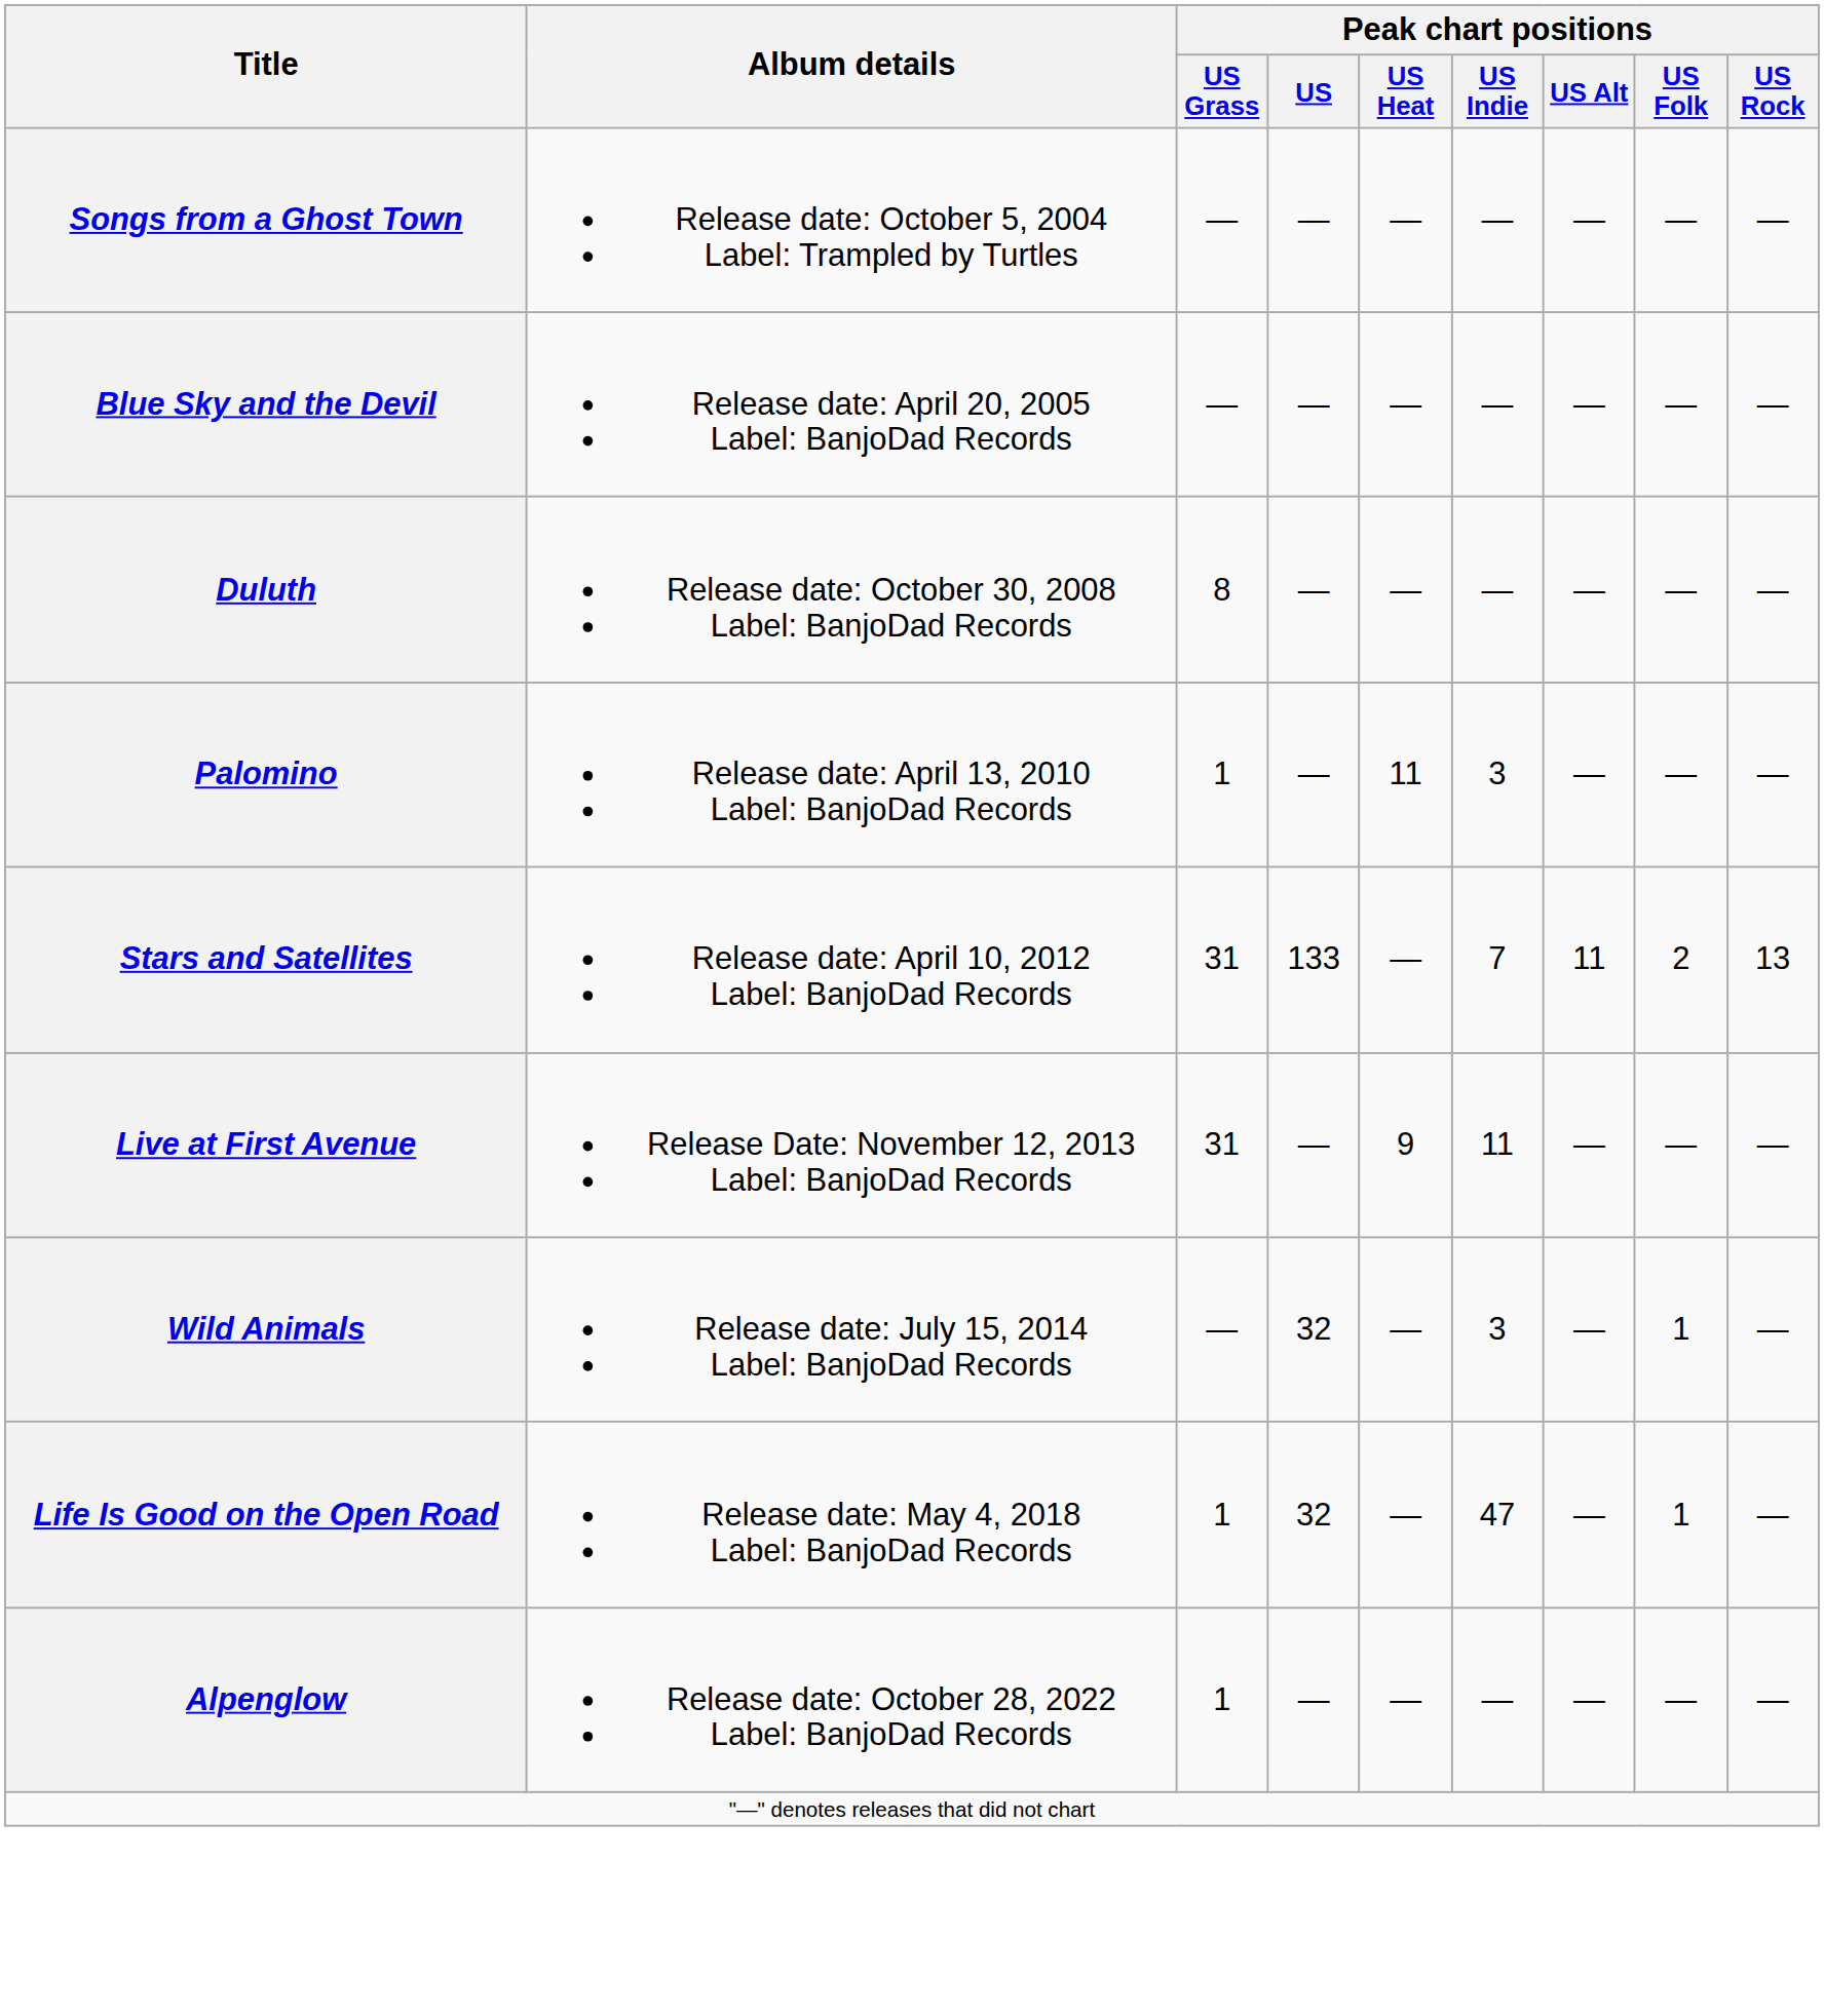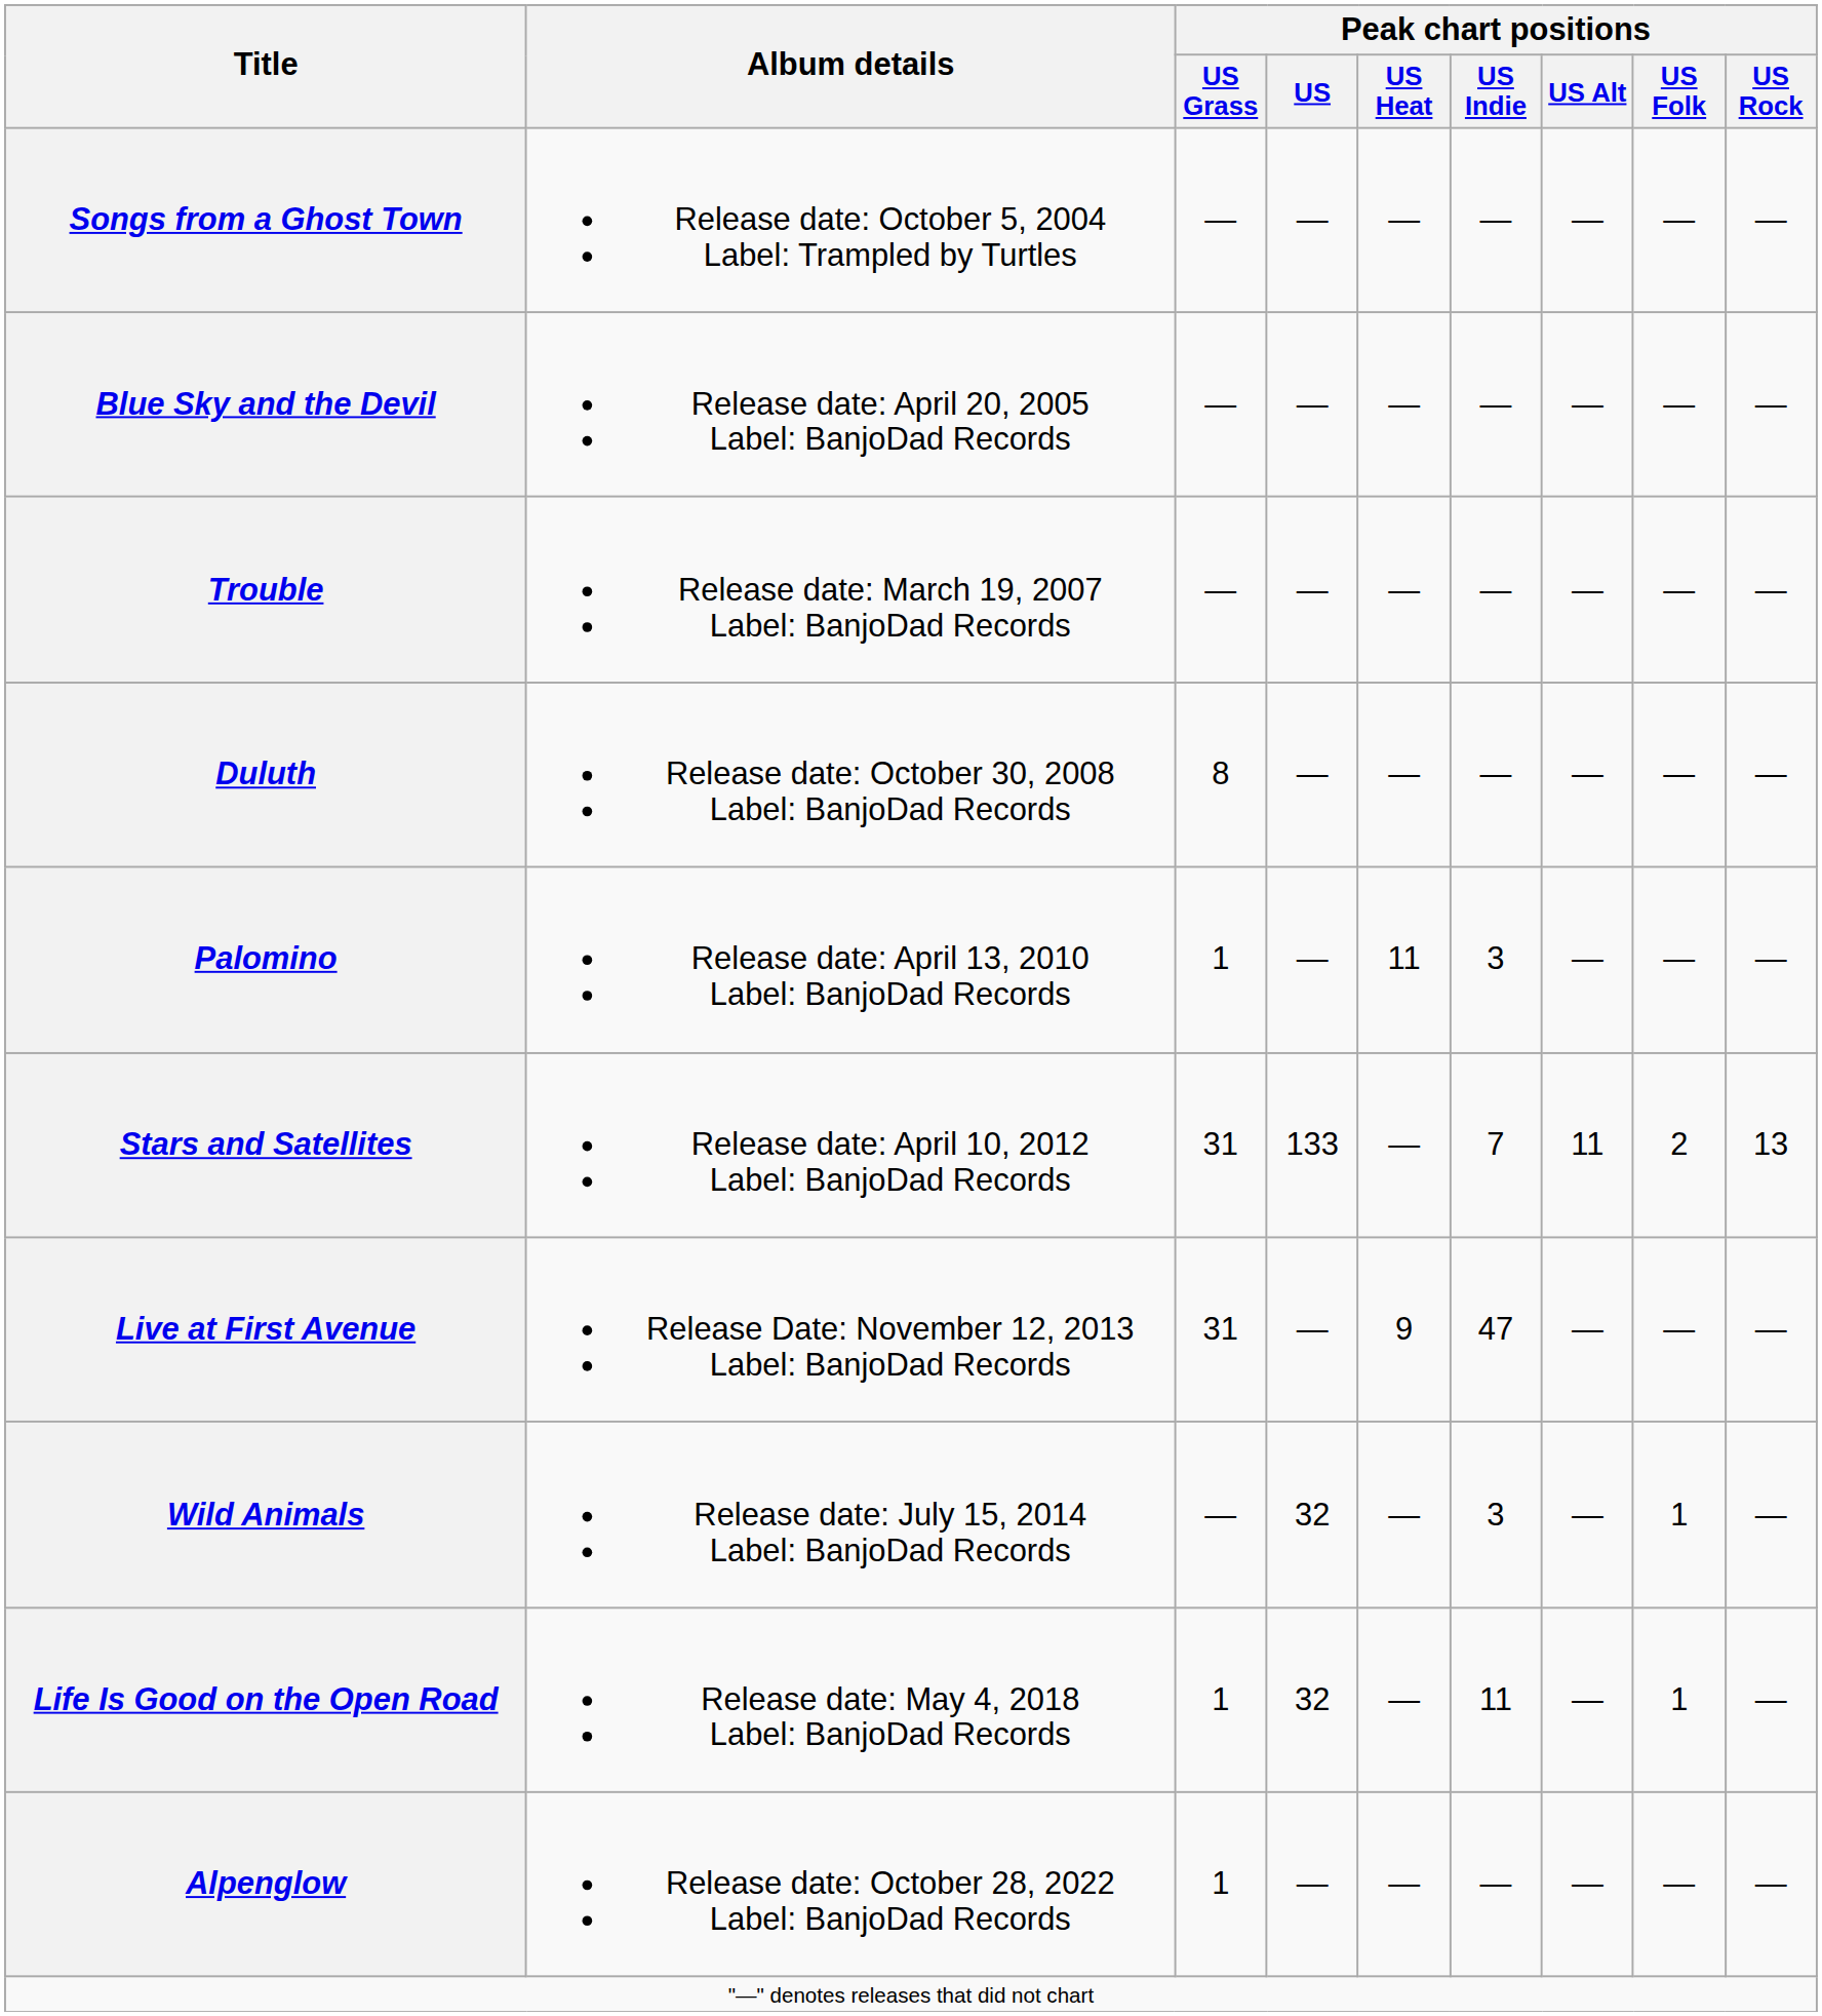+ row: Trouble | Release date: March 19, 2007 Label: BanjoDad Records | — | — | — | — | — | — | —
Live at First Avenue | Peak chart positions / US Indie: 11 -> 47
Life Is Good on the Open Road | Peak chart positions / US Indie: 47 -> 11
